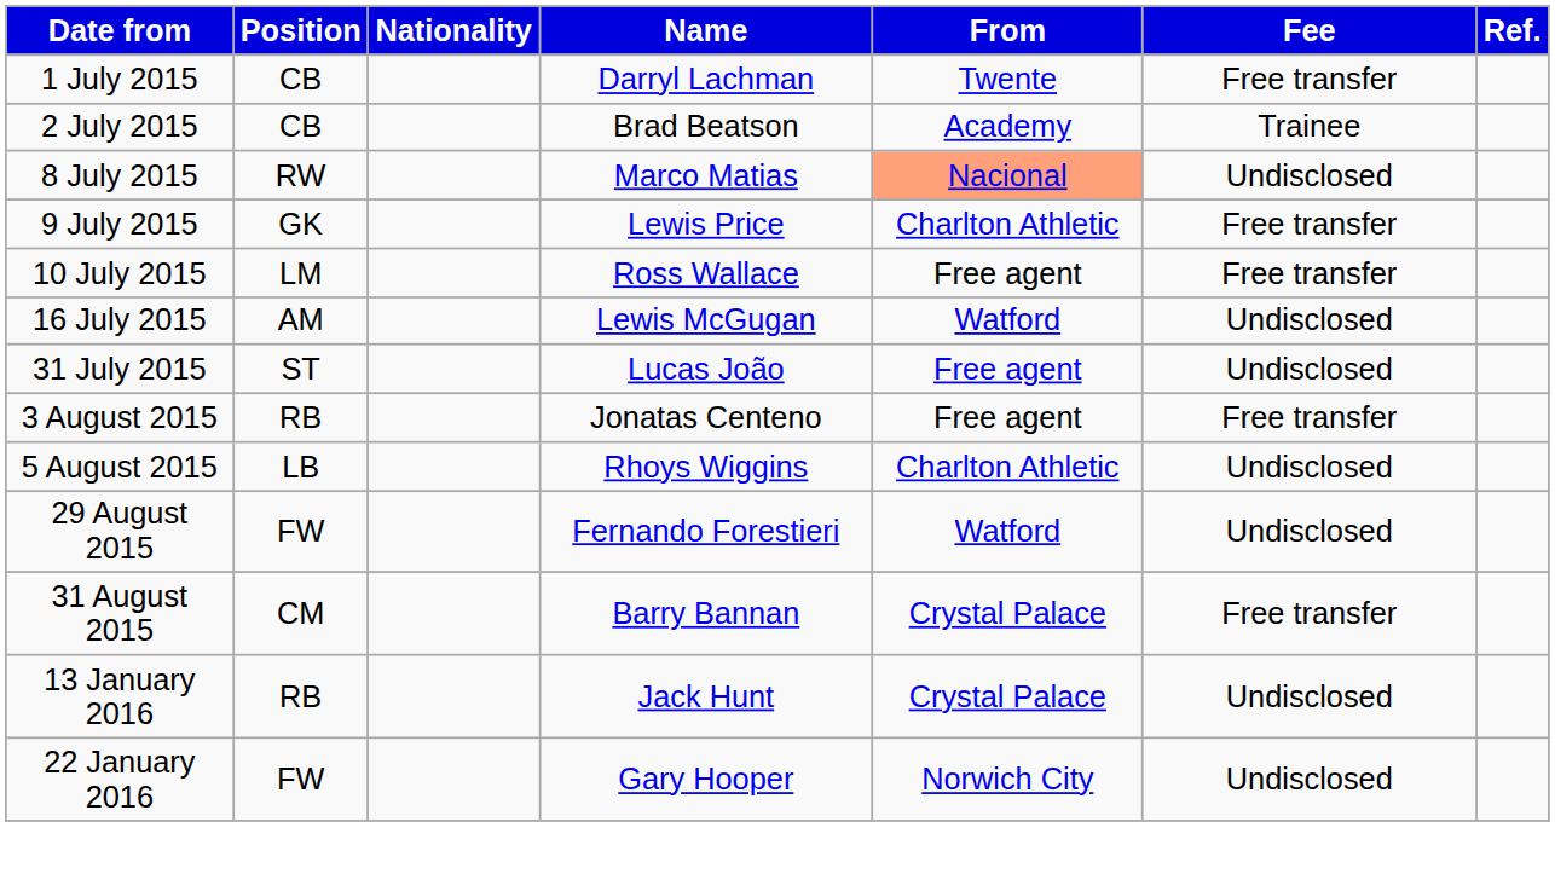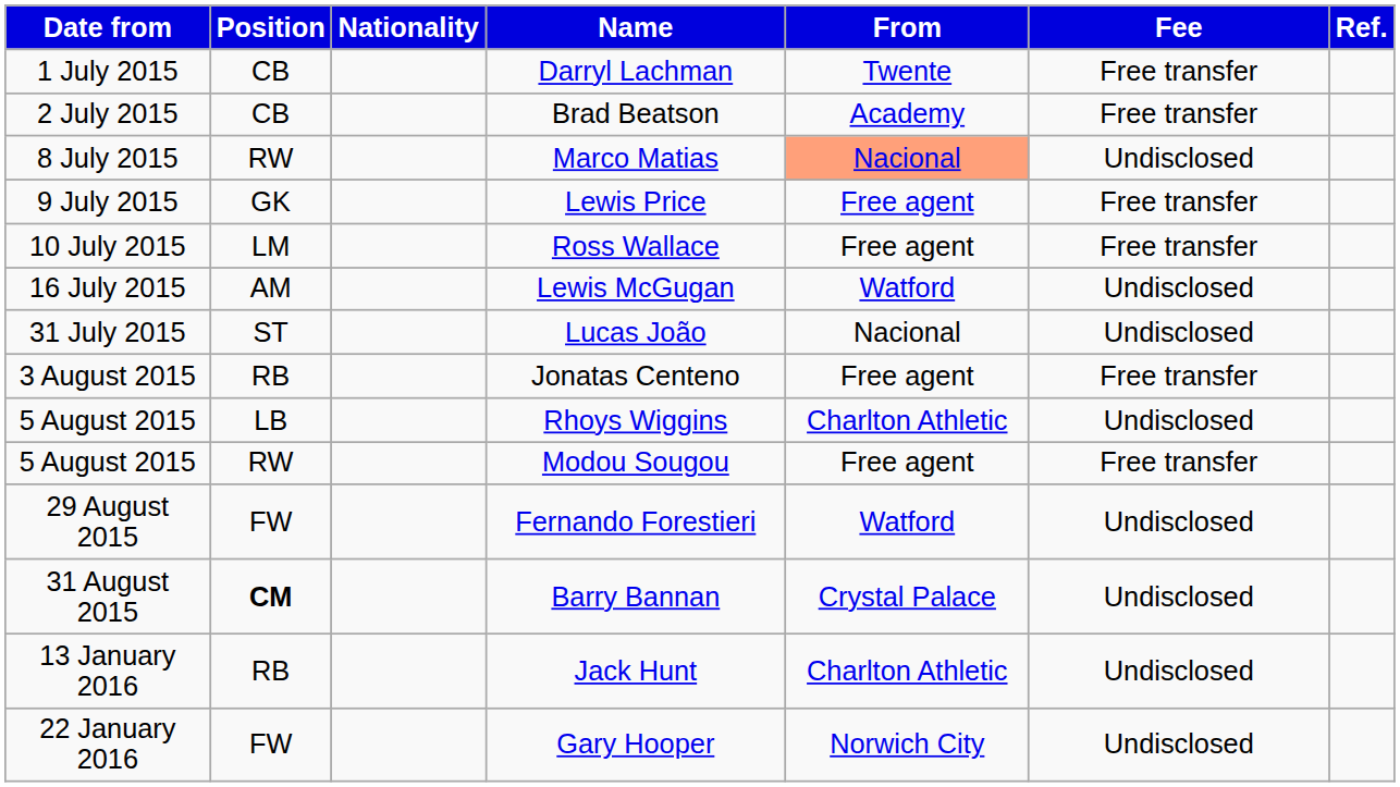Brad Beatson | Fee: Trainee -> Free transfer
Lewis Price | From: Charlton Athletic -> Free agent
Lucas João | From: Free agent -> Nacional
+ row: 5 August 2015 | RW | Modou Sougou | Free agent | Free transfer
Barry Bannan | Position: normal -> bold
Barry Bannan | Fee: Free transfer -> Undisclosed
Jack Hunt | From: Crystal Palace -> Charlton Athletic
